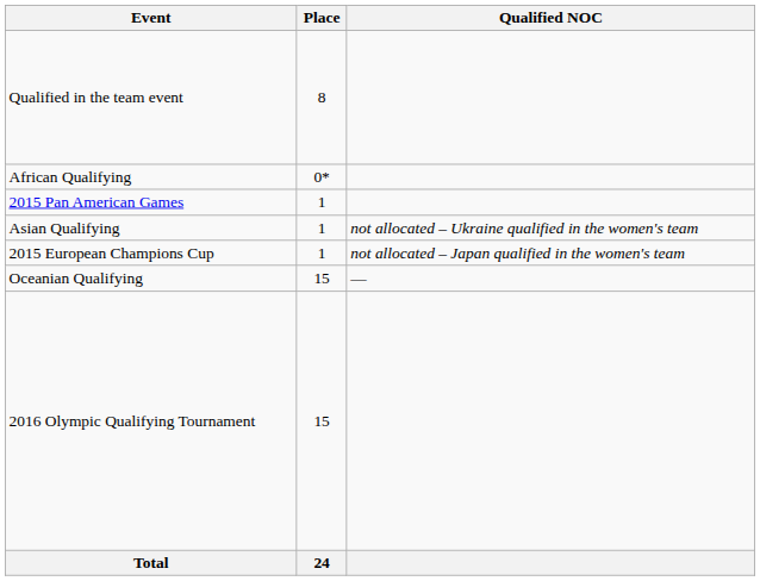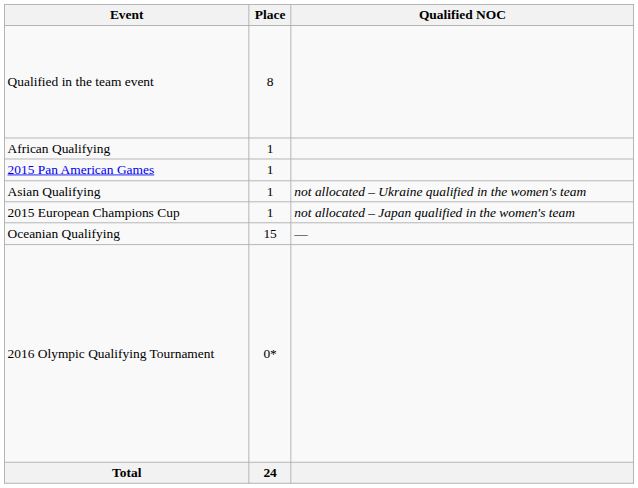African Qualifying | Place: 0* -> 1
2016 Olympic Qualifying Tournament | Place: 15 -> 0*
